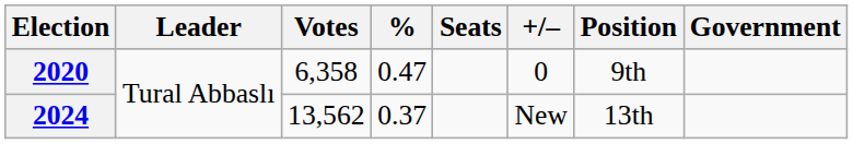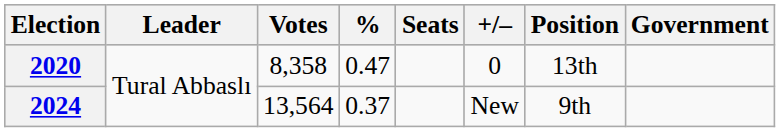2020 | Votes: 6,358 -> 8,358
2020 | Position: 9th -> 13th
2024 | Votes: 13,562 -> 13,564
2024 | Position: 13th -> 9th
